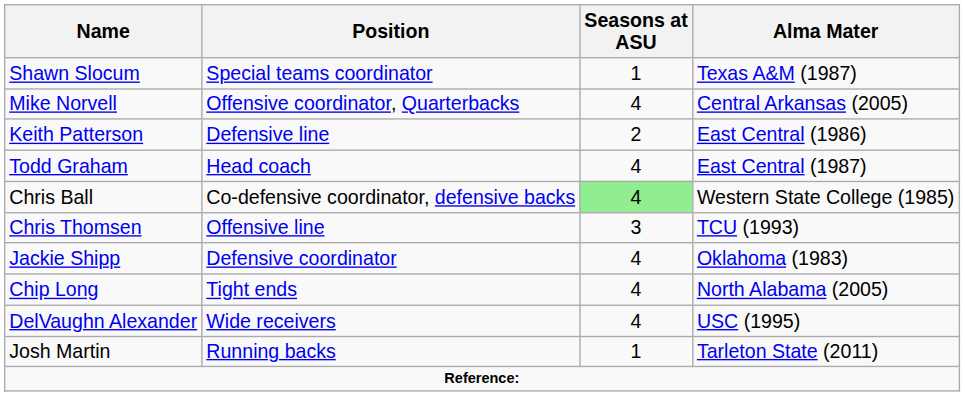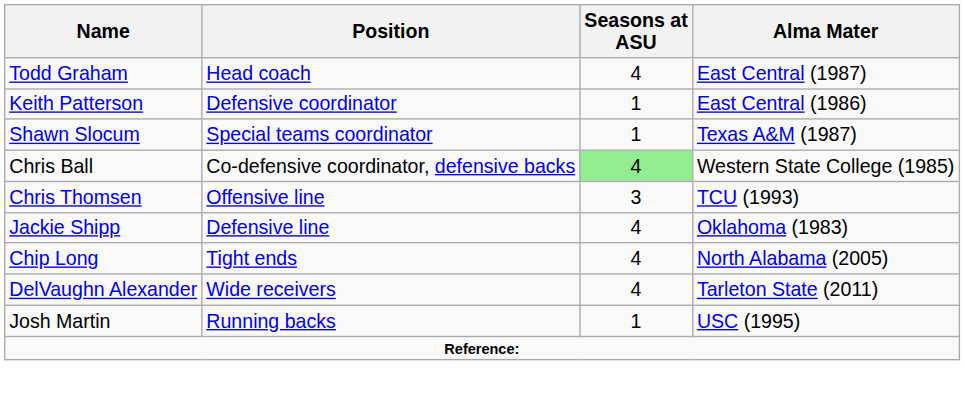rows swapped: Todd Graham <-> Shawn Slocum
- row: Mike Norvell | Offensive coordinator, Quarterbacks | 4 | Central Arkansas (2005)
Keith Patterson | Position: Defensive line -> Defensive coordinator
Keith Patterson | Seasons at ASU: 2 -> 1
Jackie Shipp | Position: Defensive coordinator -> Defensive line
DelVaughn Alexander | Alma Mater: USC (1995) -> Tarleton State (2011)
Josh Martin | Alma Mater: Tarleton State (2011) -> USC (1995)
